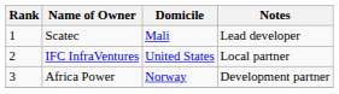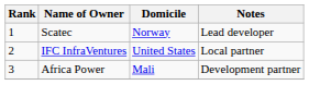Scatec | Domicile: Mali -> Norway
Africa Power | Domicile: Norway -> Mali
